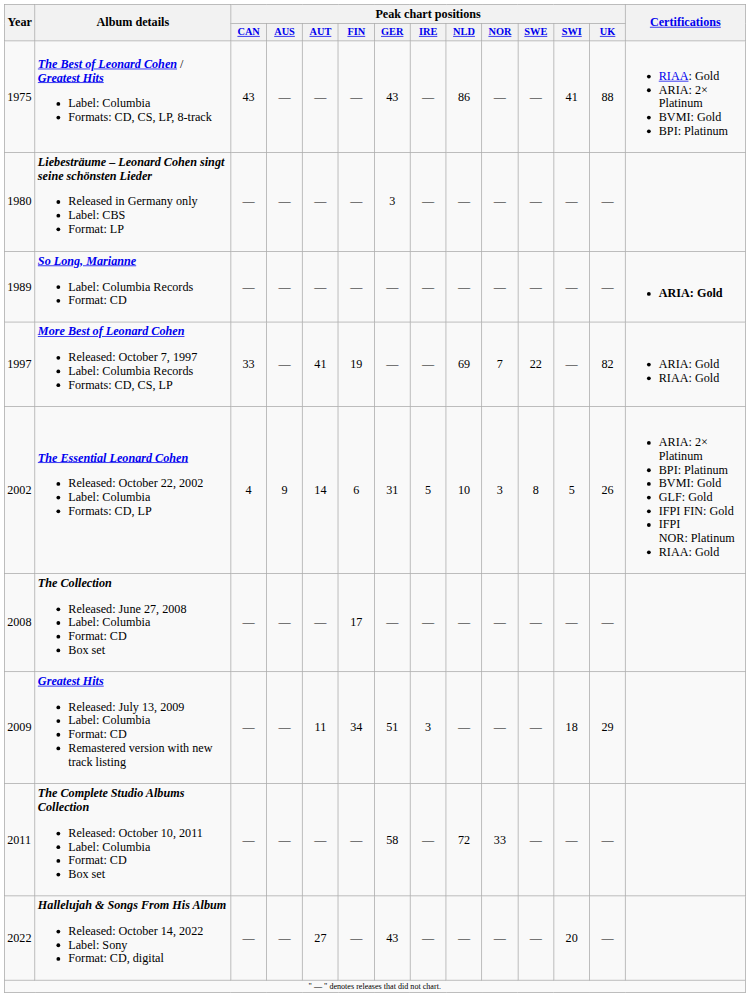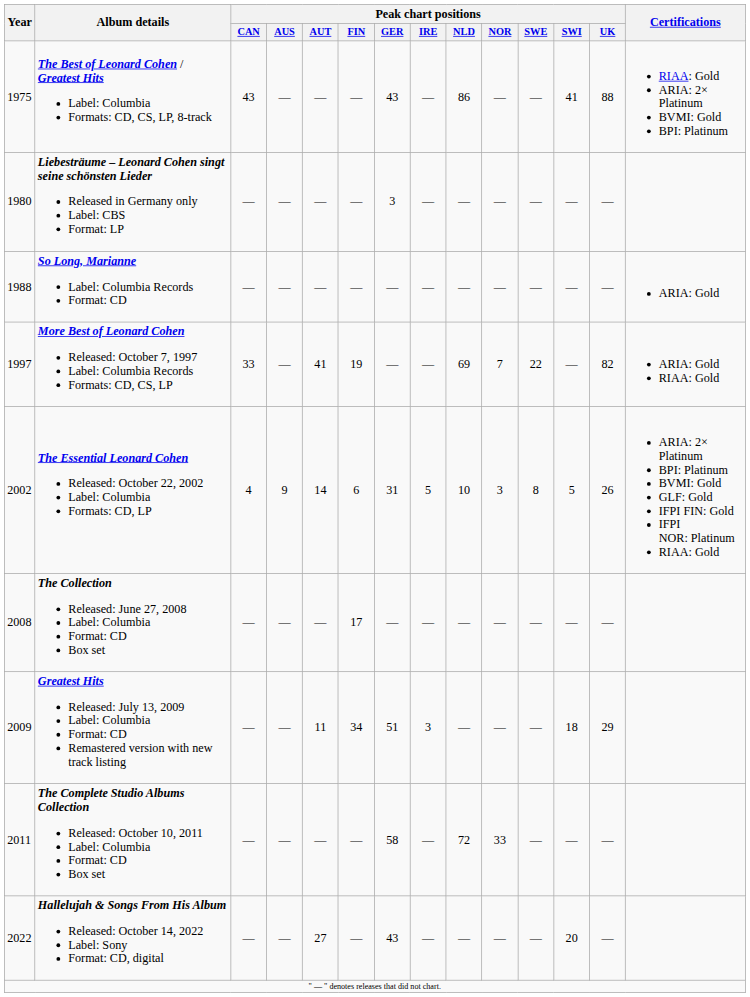So Long, Marianne Label: Columbia Records Format: CD | Year: 1989 -> 1988
So Long, Marianne Label: Columbia Records Format: CD | Certifications: bold -> normal
